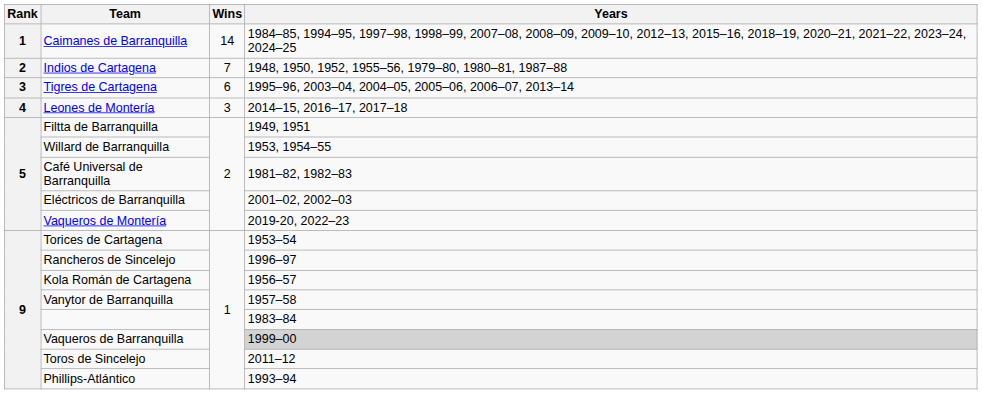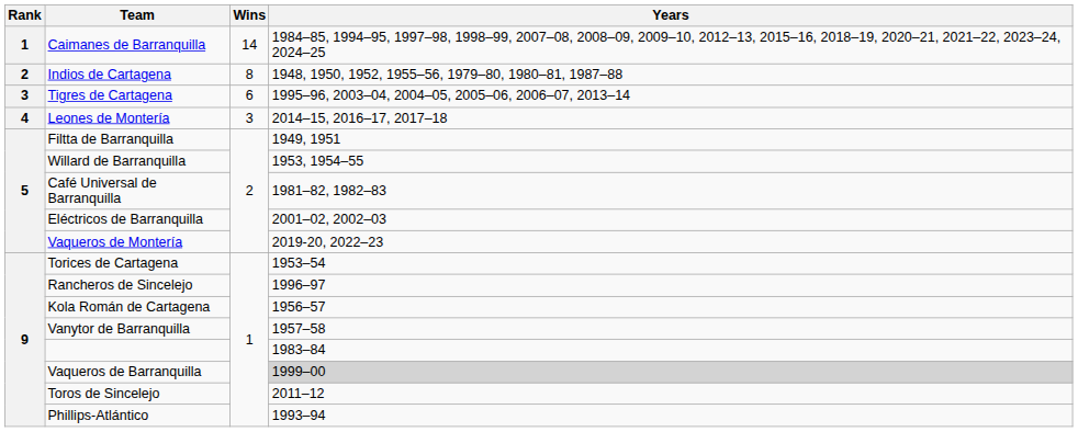Indios de Cartagena | Wins: 7 -> 8
